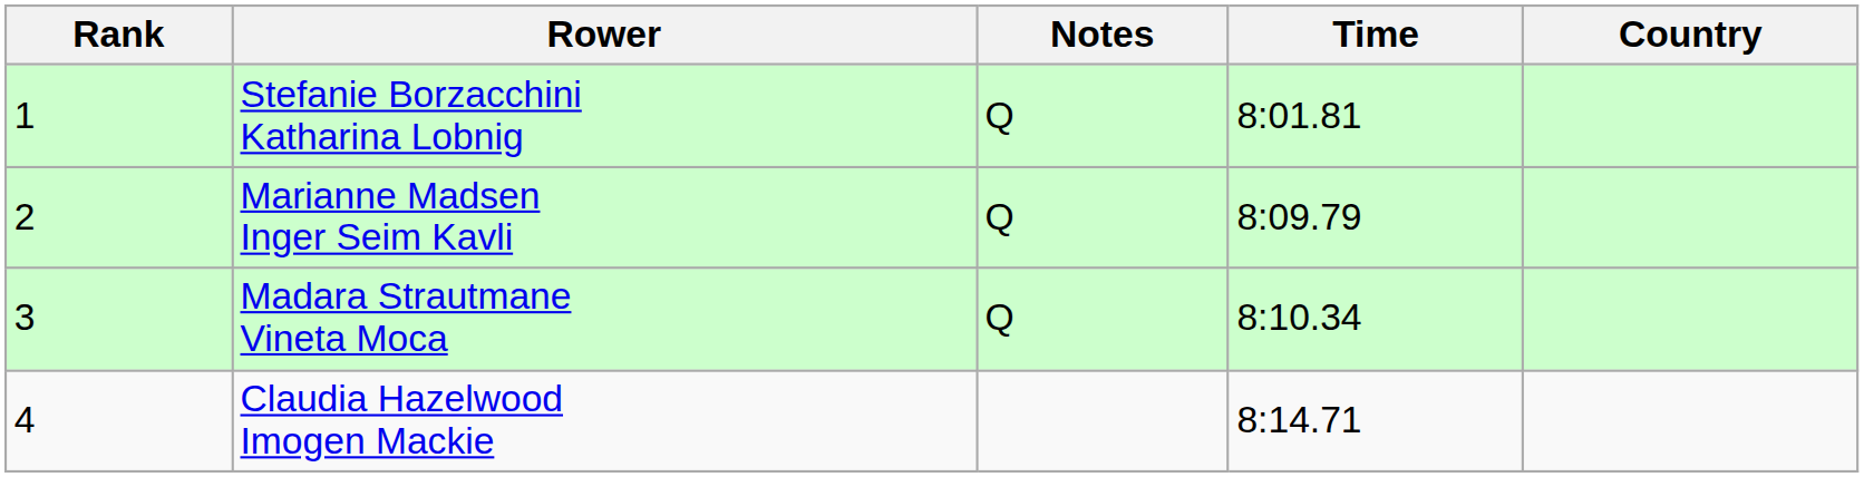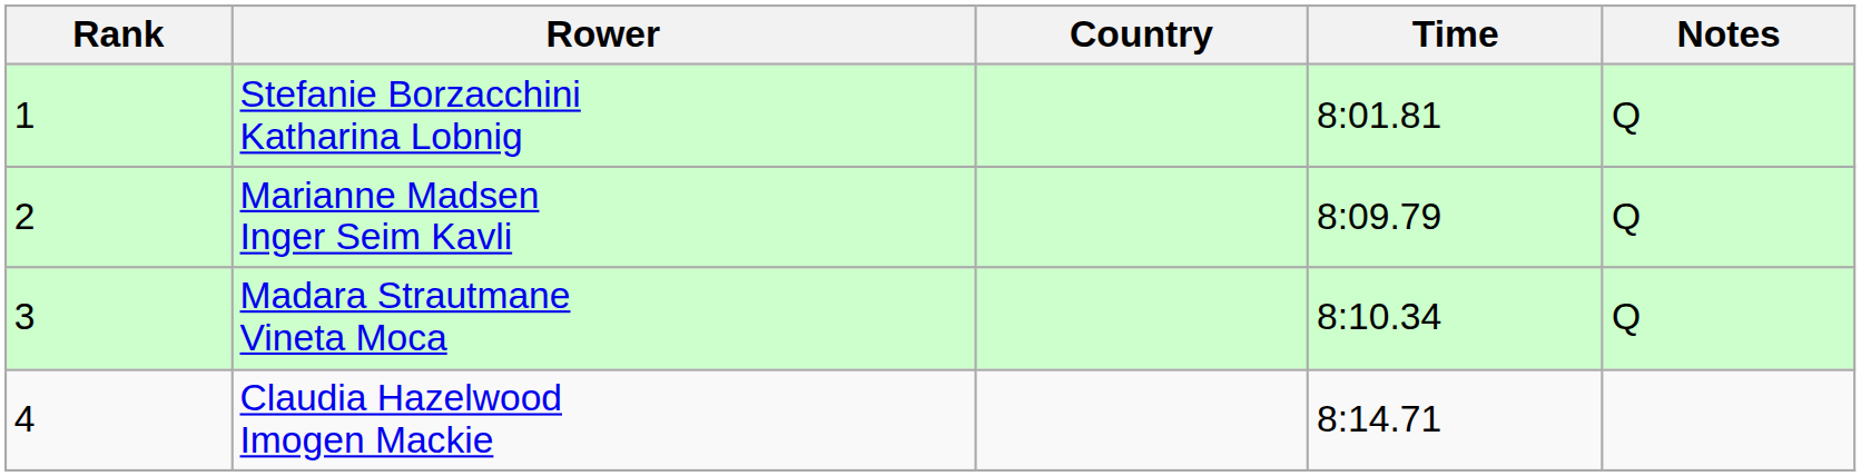columns swapped: Country <-> Notes
